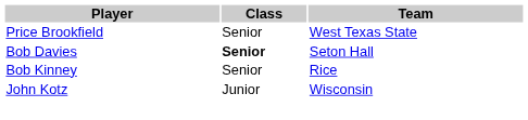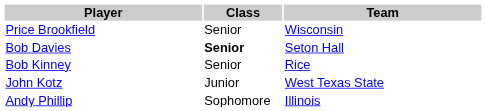Price Brookfield | Team: West Texas State -> Wisconsin
John Kotz | Team: Wisconsin -> West Texas State
+ row: Andy Phillip | Sophomore | Illinois
